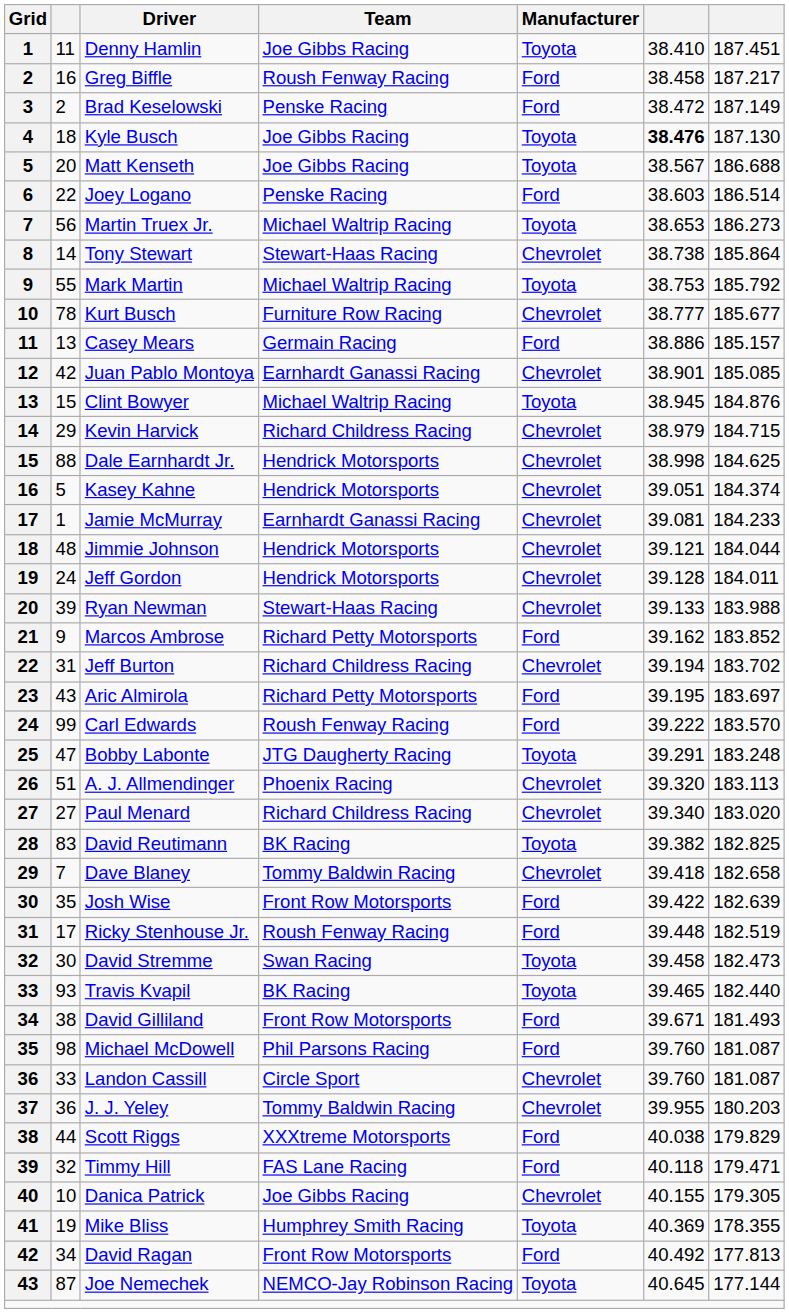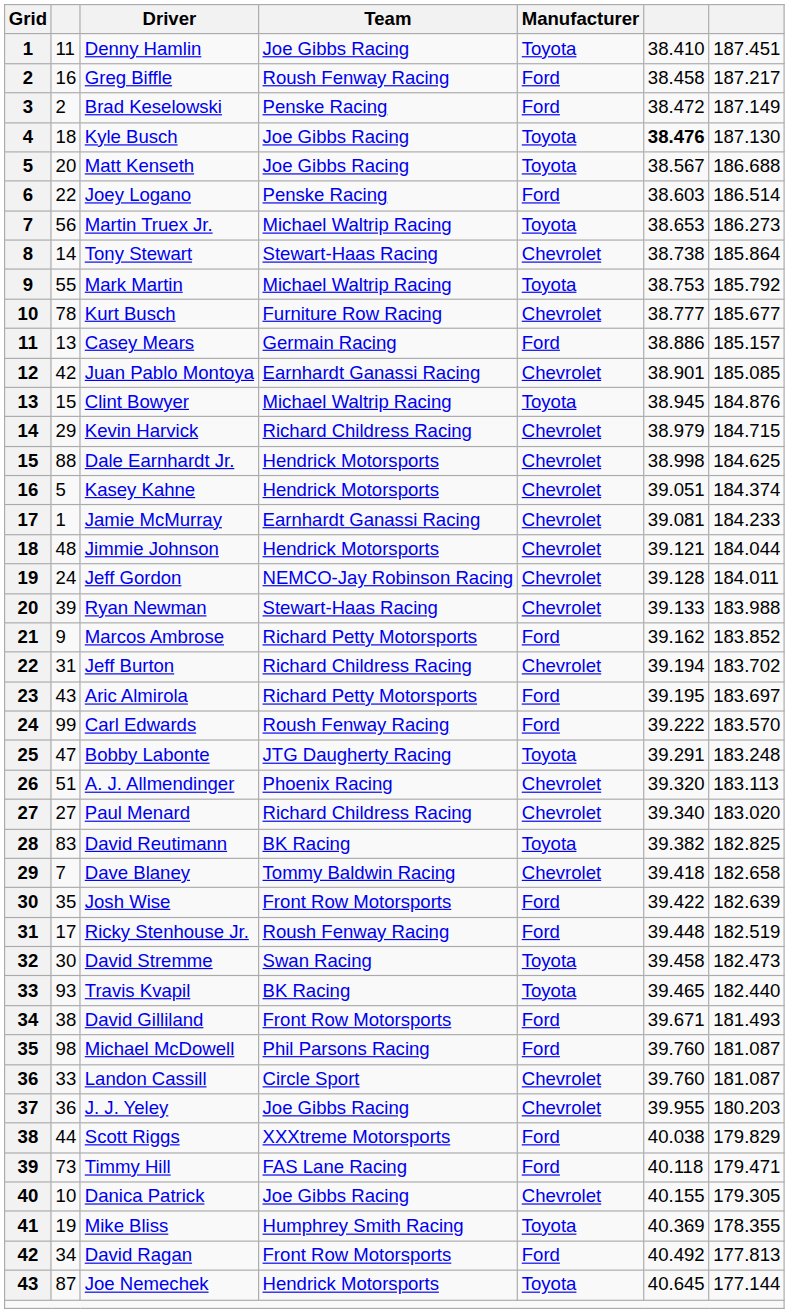Jeff Gordon | Team: Hendrick Motorsports -> NEMCO-Jay Robinson Racing
J. J. Yeley | Team: Tommy Baldwin Racing -> Joe Gibbs Racing
Timmy Hill | column 2: 32 -> 73
Joe Nemechek | Team: NEMCO-Jay Robinson Racing -> Hendrick Motorsports
